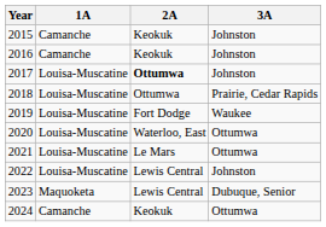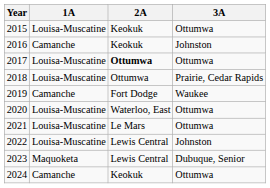2015 | 1A: Camanche -> Louisa-Muscatine
2015 | 3A: Johnston -> Ottumwa
2017 | 3A: Johnston -> Ottumwa
2019 | 1A: Louisa-Muscatine -> Camanche
